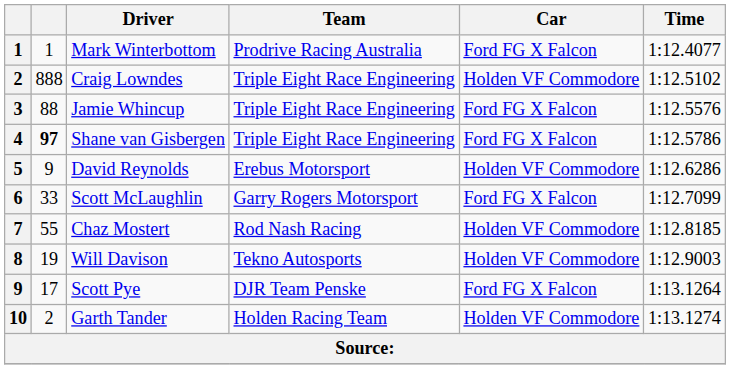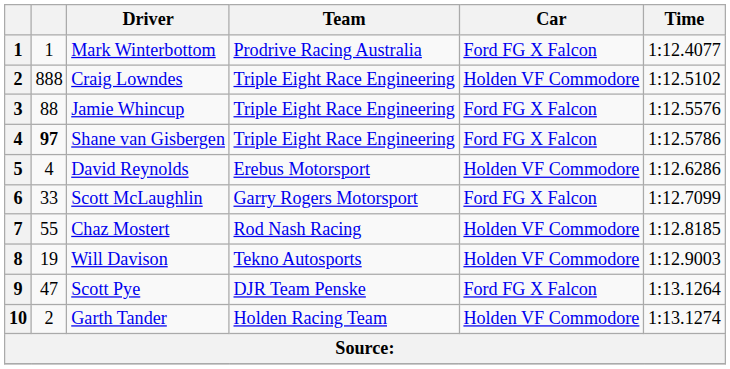David Reynolds | column 2: 9 -> 4
Scott Pye | column 2: 17 -> 47
